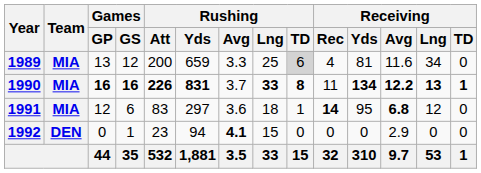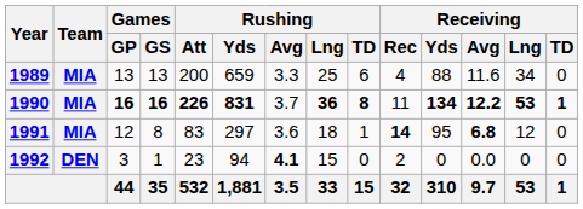1989 | Games / GS: 12 -> 13
1989 | Rushing / TD: lightgrey background -> no background
1989 | Receiving / Yds: 81 -> 88
1990 | Rushing / Lng: 33 -> 36
1990 | Receiving / Lng: 13 -> 53
1991 | Games / GS: 6 -> 8
1992 | Games / GP: 0 -> 3
1992 | Receiving / Rec: 0 -> 2
1992 | Receiving / Avg: 2.9 -> 0.0
